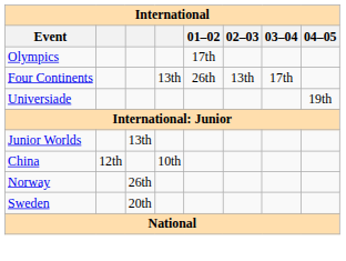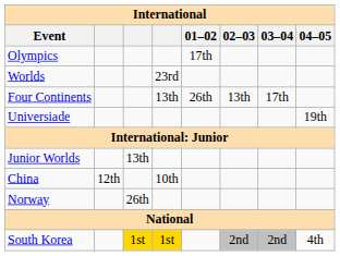+ row: Worlds | 23rd
- row: Sweden | 20th
+ row: South Korea | 1st | 1st | 2nd | 2nd | 4th
